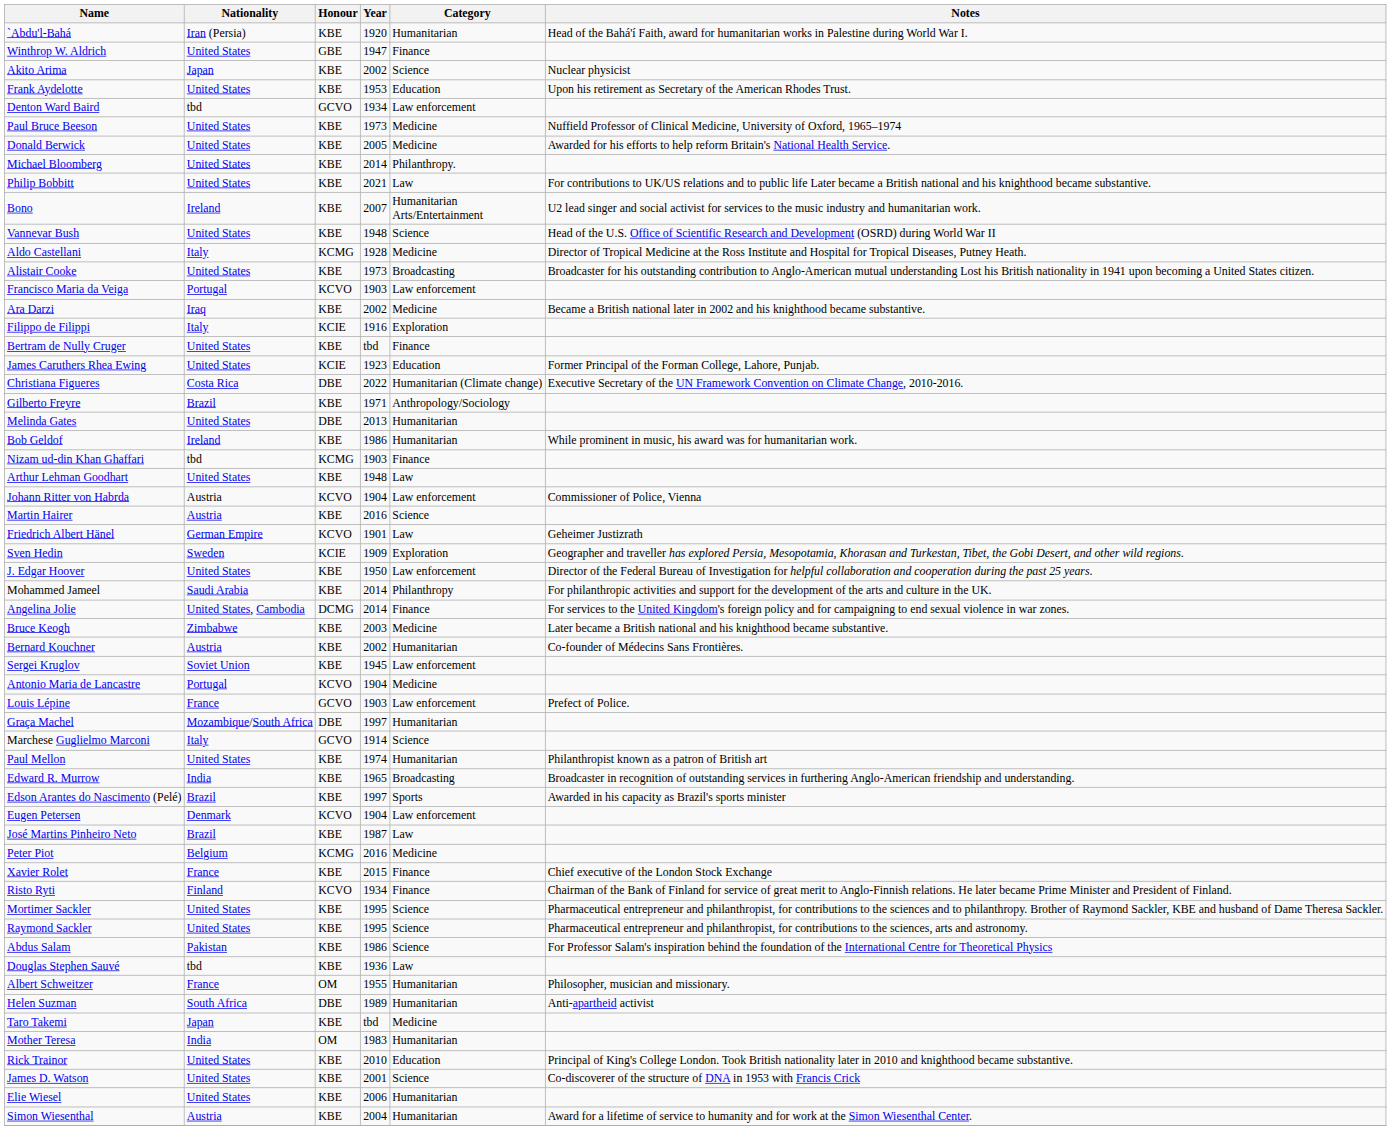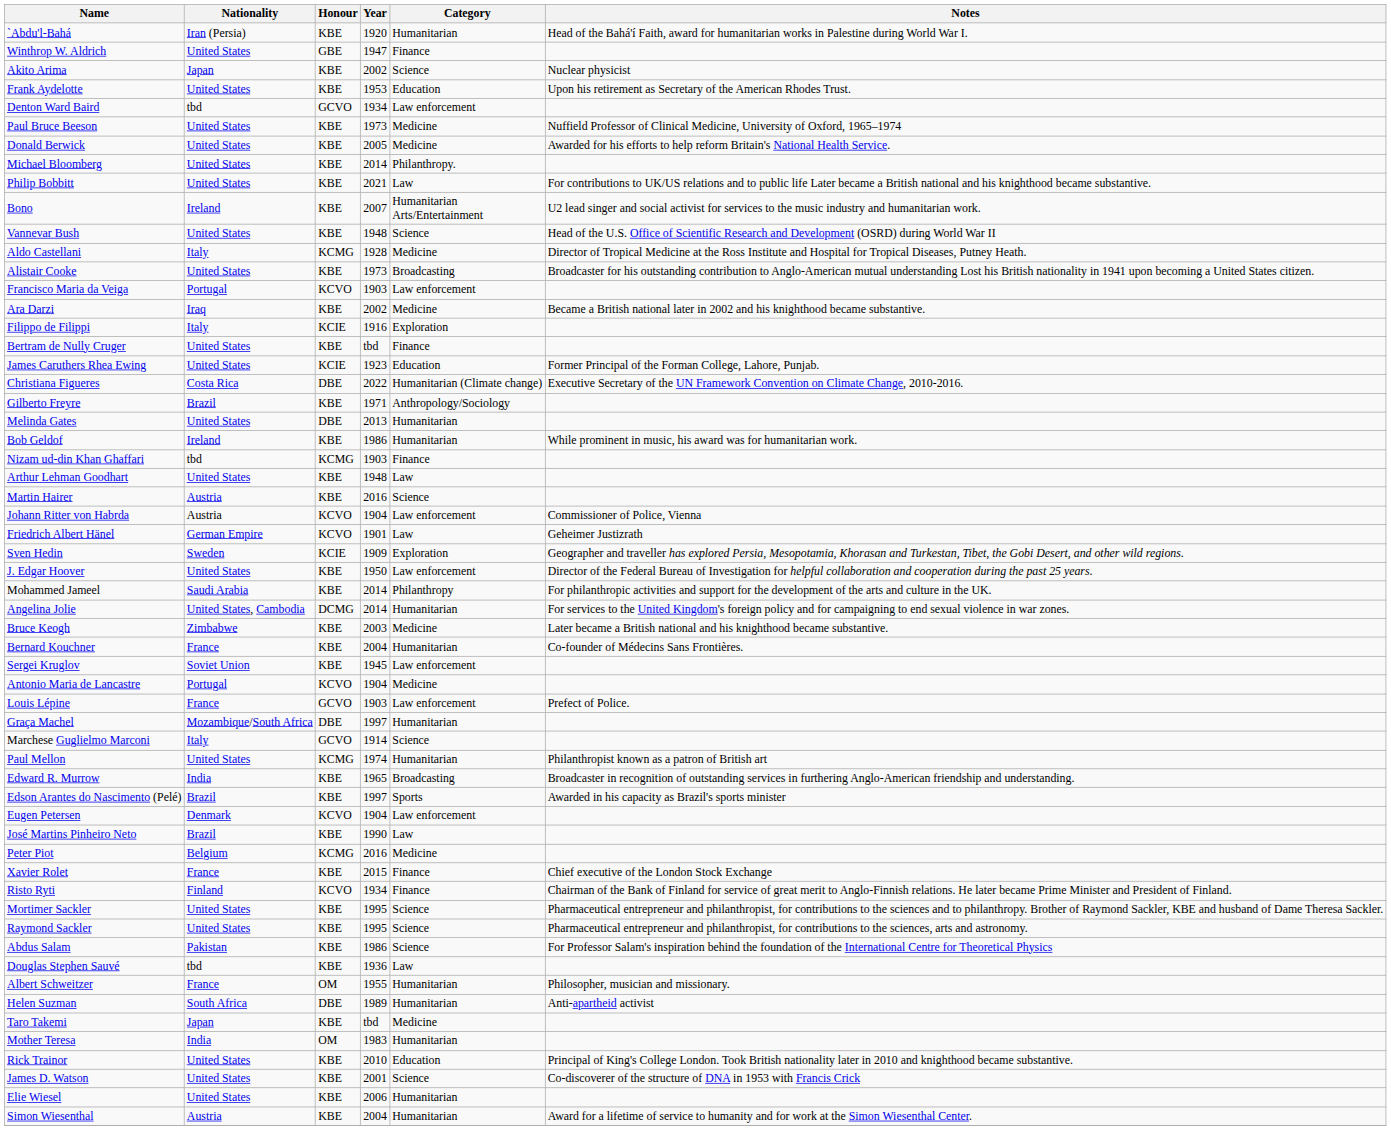rows swapped: Johann Ritter von Habrda <-> Martin Hairer
Angelina Jolie | Category: Finance -> Humanitarian
Bernard Kouchner | Nationality: Austria -> France
Bernard Kouchner | Year: 2002 -> 2004
Paul Mellon | Honour: KBE -> KCMG
José Martins Pinheiro Neto | Year: 1987 -> 1990
